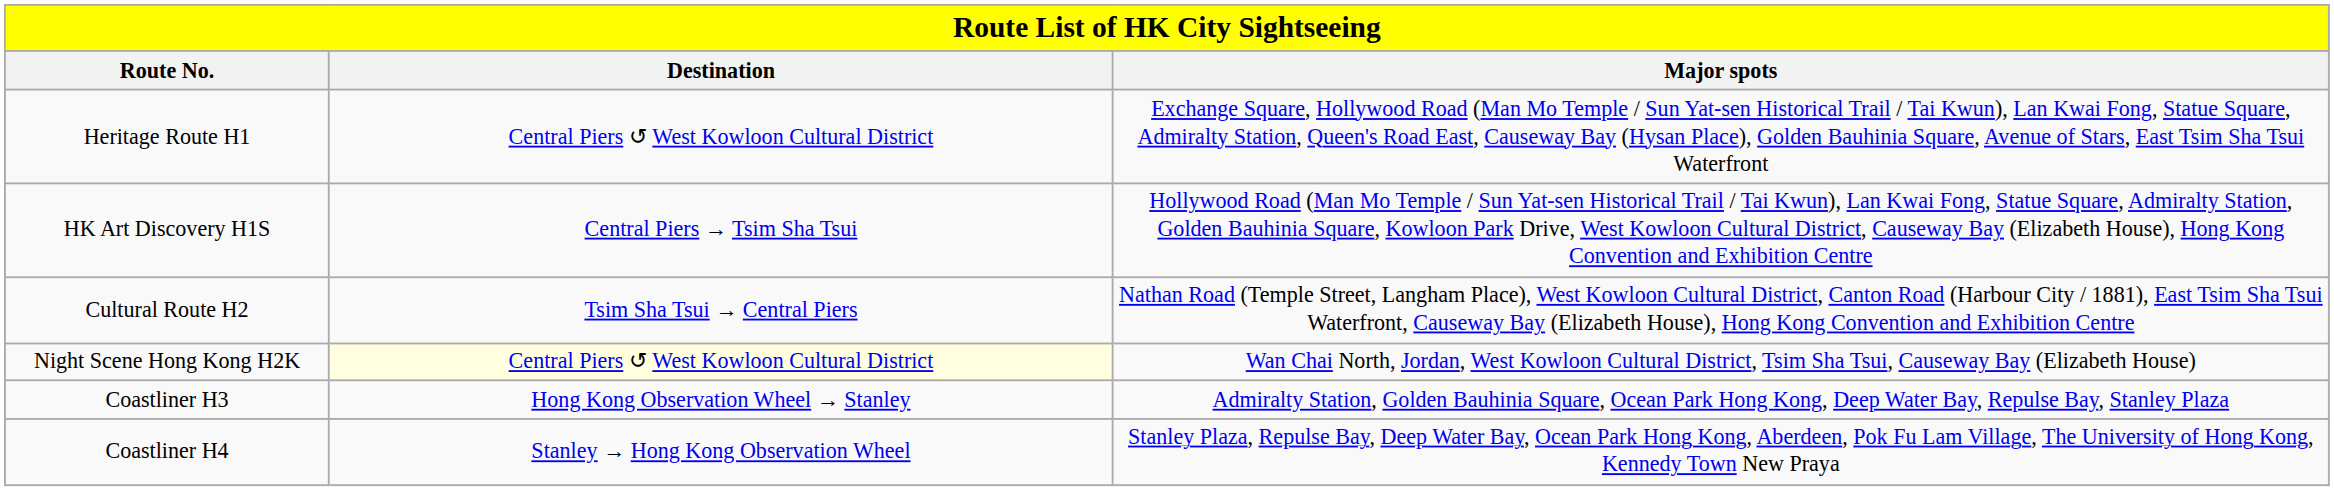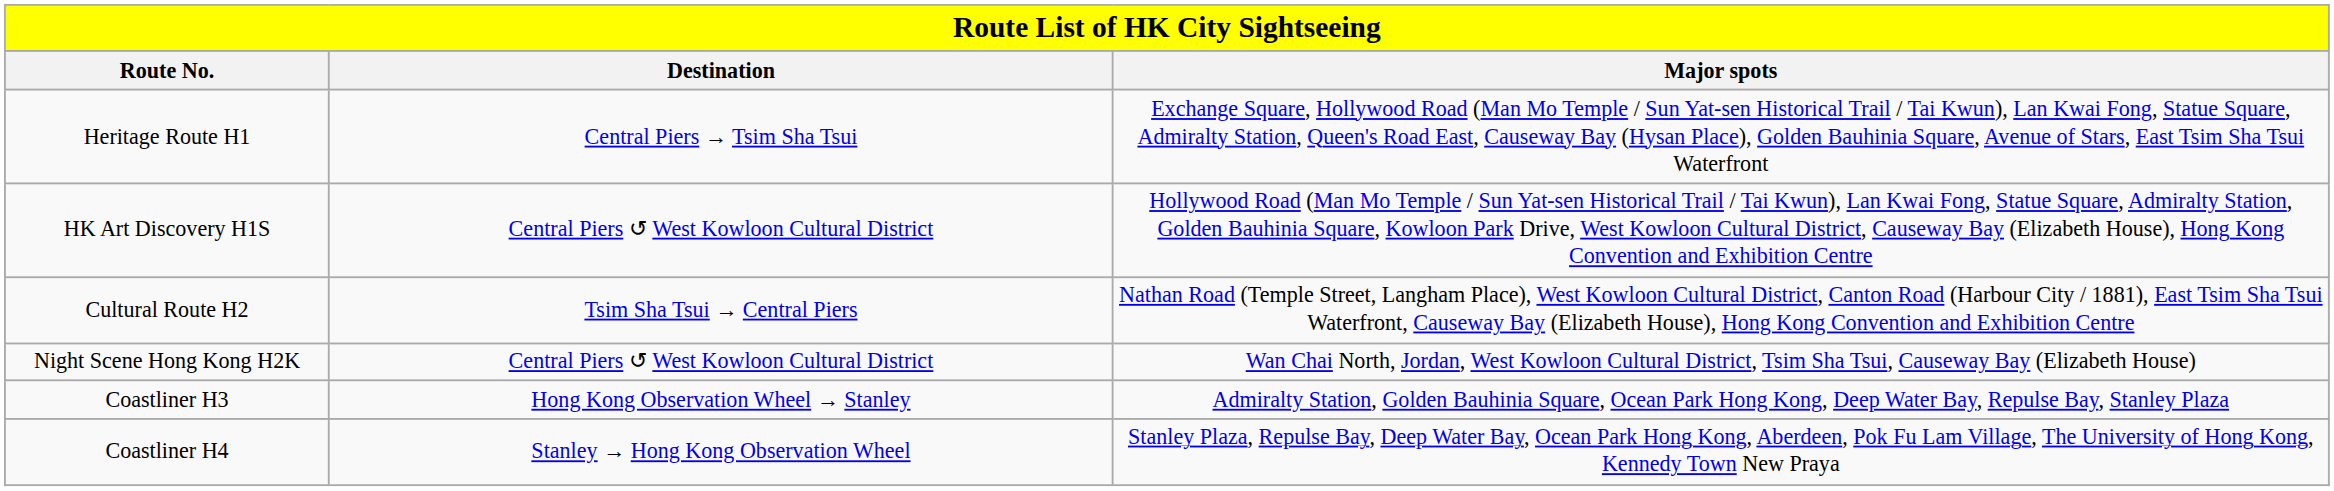Heritage Route H1 | Destination: Central Piers ↺ West Kowloon Cultural District -> Central Piers → Tsim Sha Tsui
HK Art Discovery H1S | Destination: Central Piers → Tsim Sha Tsui -> Central Piers ↺ West Kowloon Cultural District
Night Scene Hong Kong H2K | Destination: lightyellow background -> no background
